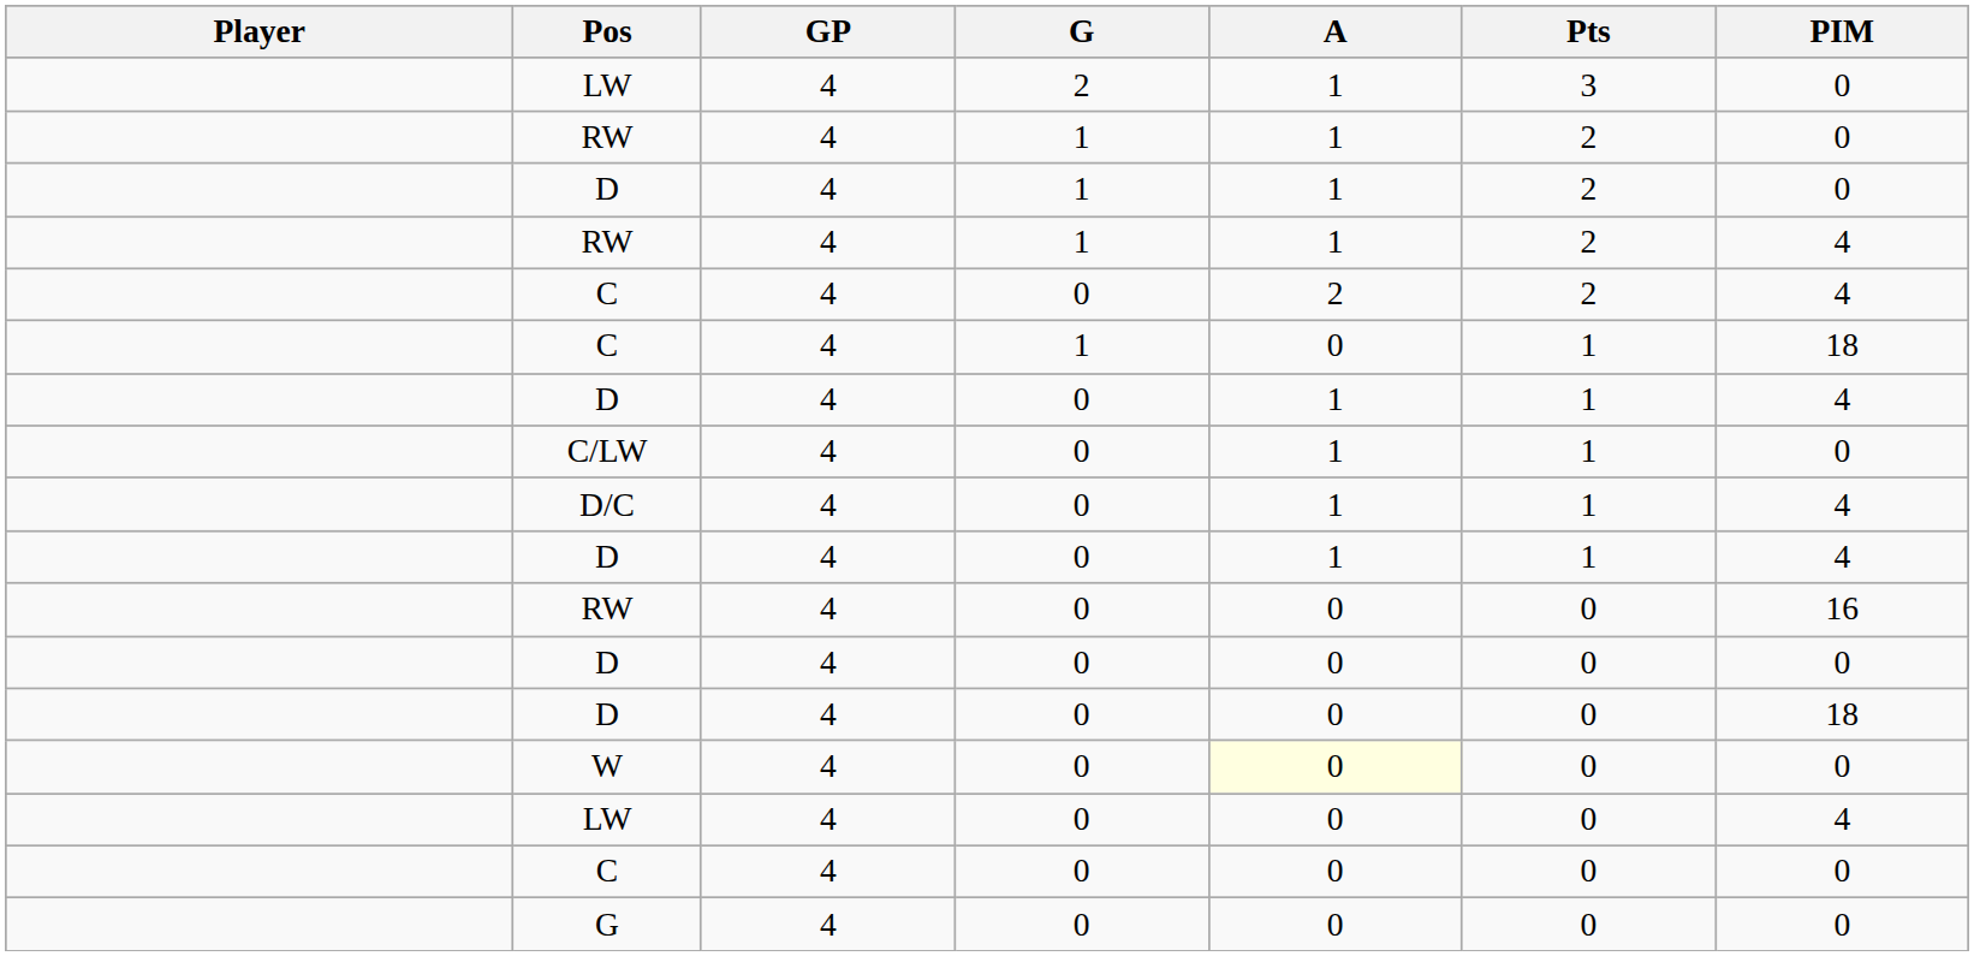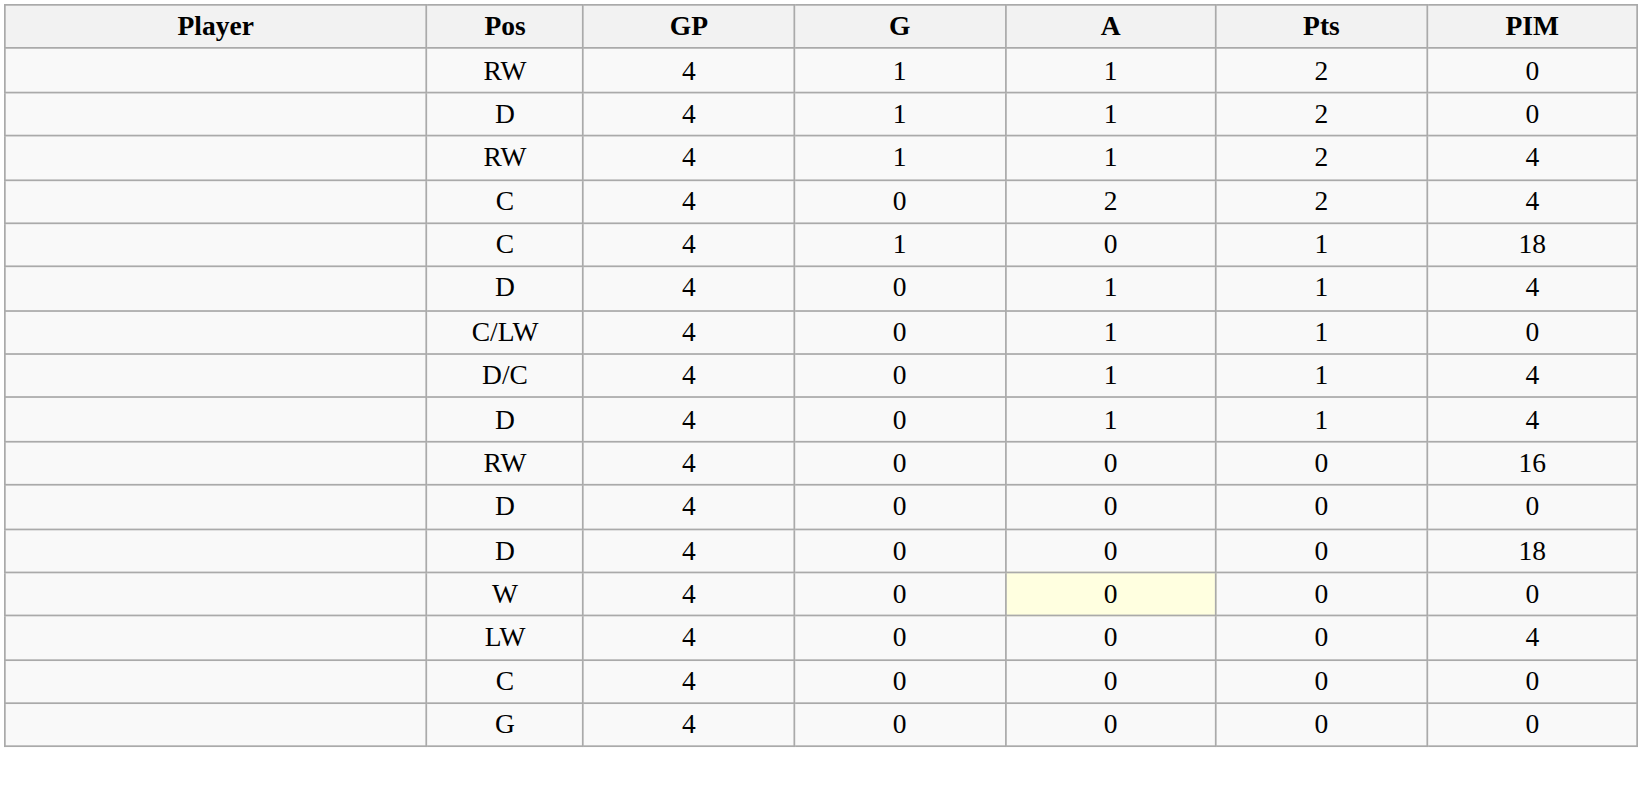- row: LW | 4 | 2 | 1 | 3 | 0
